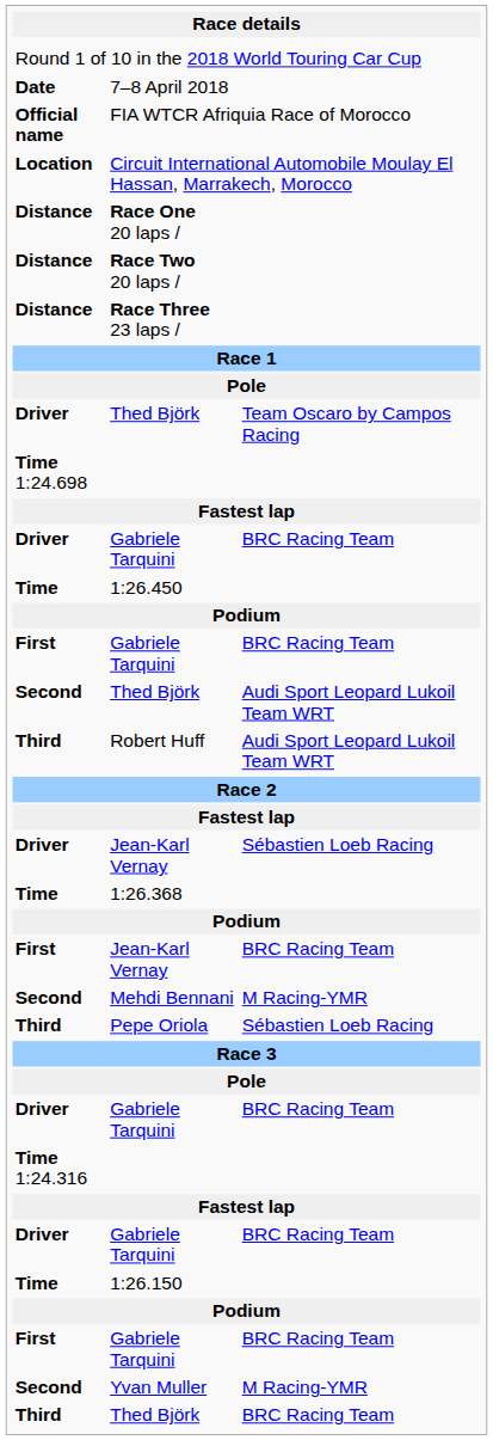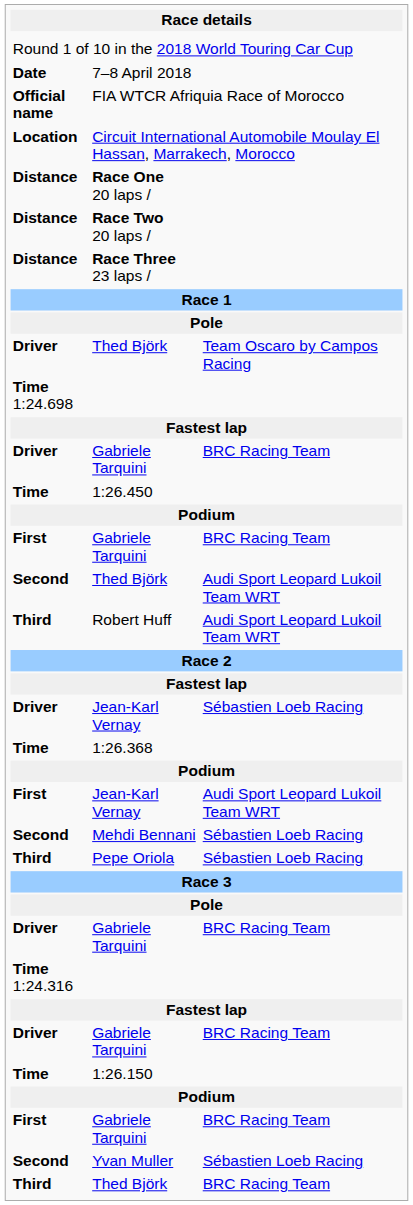First / Jean-Karl Vernay | column 3: BRC Racing Team -> Audi Sport Leopard Lukoil Team WRT
Mehdi Bennani | column 3: M Racing-YMR -> Sébastien Loeb Racing
Yvan Muller | column 3: M Racing-YMR -> Sébastien Loeb Racing
